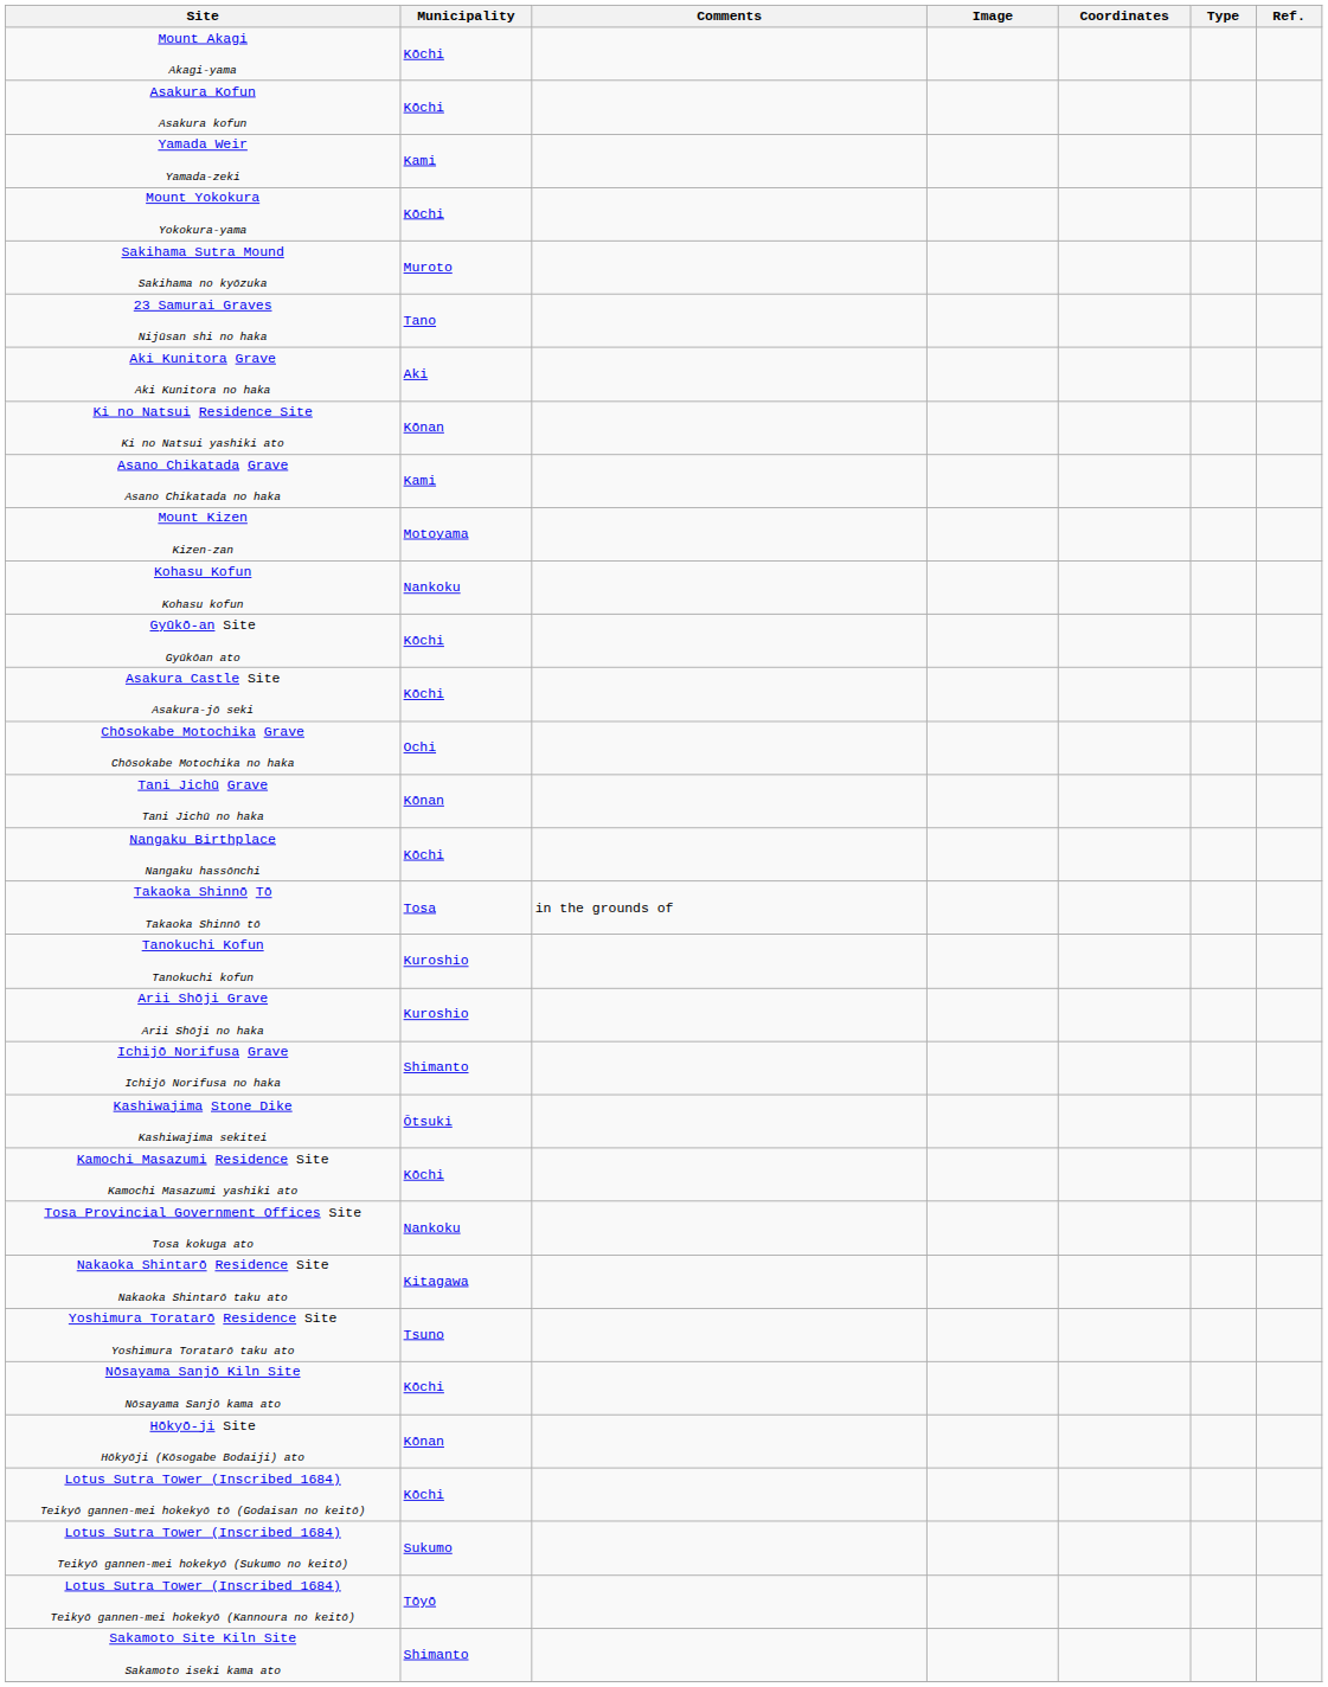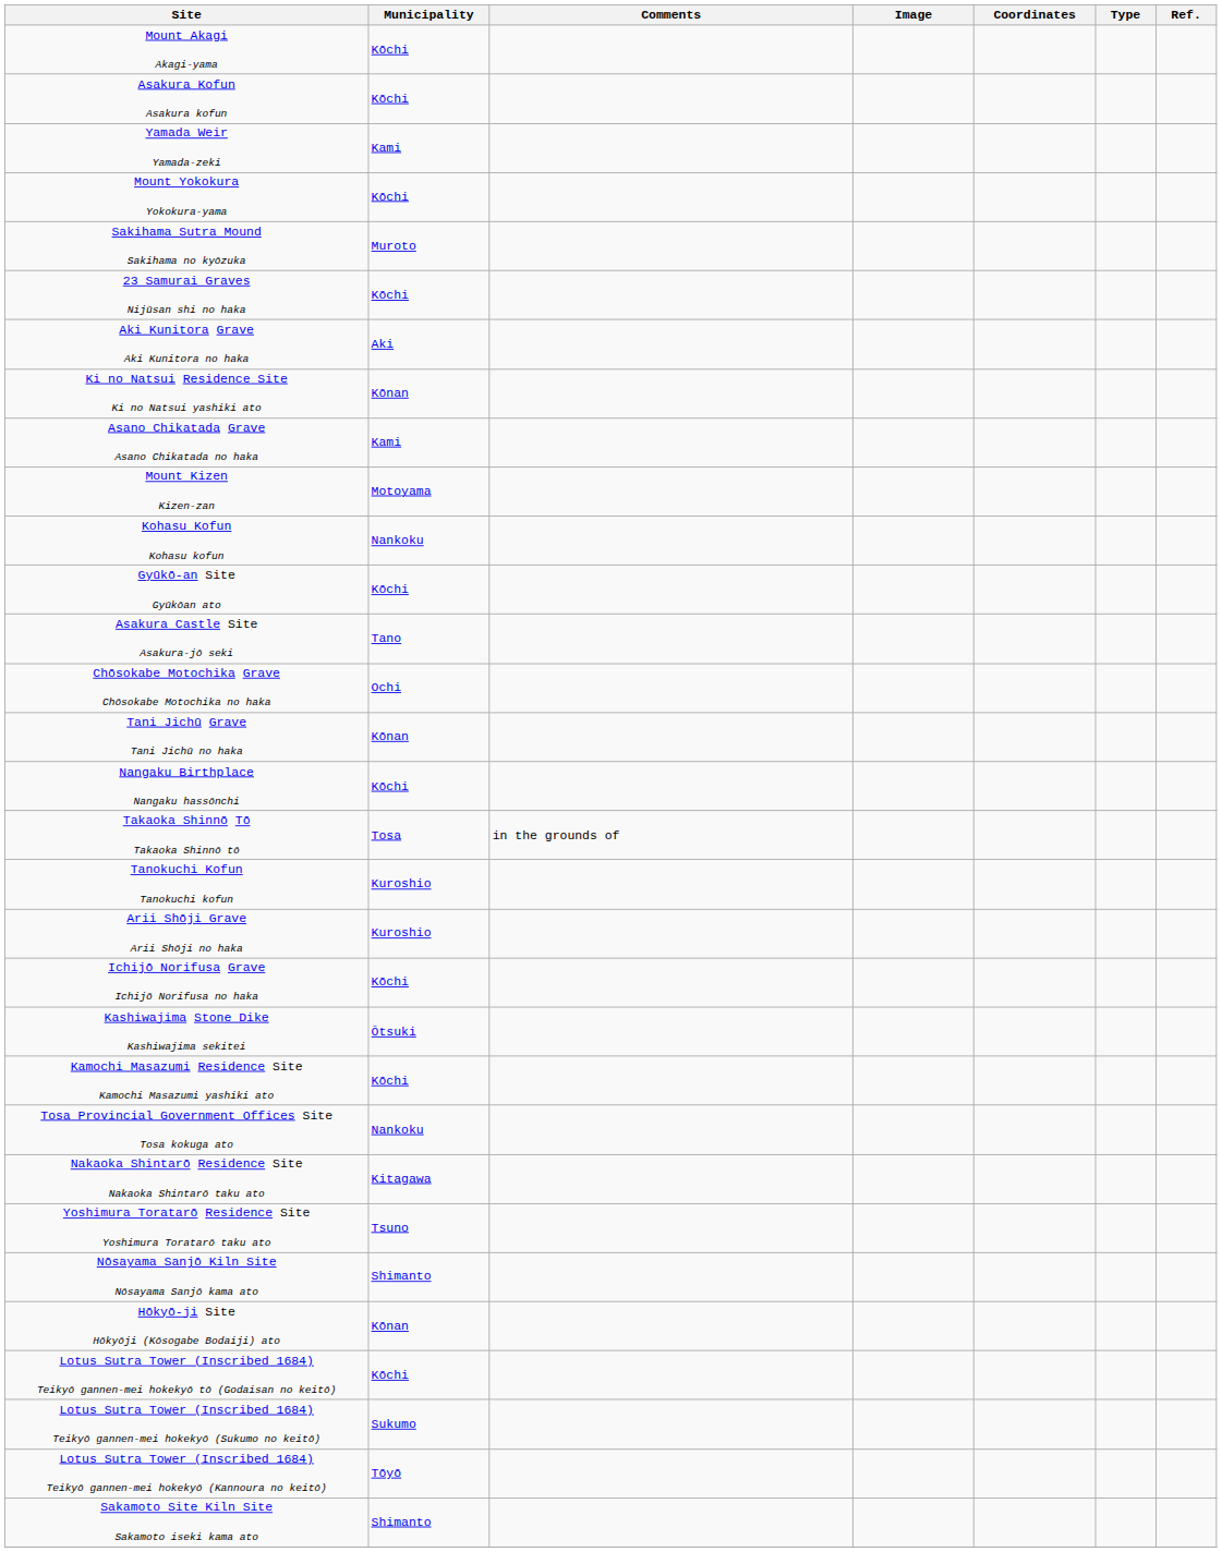23 Samurai Graves Nijūsan shi no haka | Municipality: Tano -> Kōchi
Asakura Castle Site Asakura-jō seki | Municipality: Kōchi -> Tano
Ichijō Norifusa Grave Ichijō Norifusa no haka | Municipality: Shimanto -> Kōchi
Nōsayama Sanjō Kiln Site Nōsayama Sanjō kama ato | Municipality: Kōchi -> Shimanto
